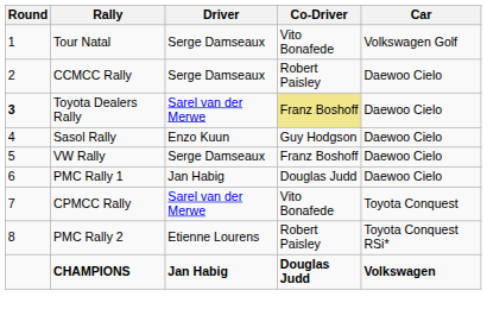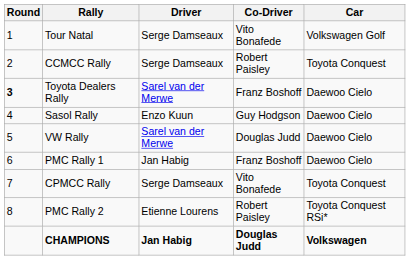CCMCC Rally | Car: Daewoo Cielo -> Toyota Conquest
Toyota Dealers Rally | Co-Driver: khaki background -> no background
VW Rally | Driver: Serge Damseaux -> Sarel van der Merwe
VW Rally | Co-Driver: Franz Boshoff -> Douglas Judd
PMC Rally 1 | Co-Driver: Douglas Judd -> Franz Boshoff
CPMCC Rally | Driver: Sarel van der Merwe -> Serge Damseaux
